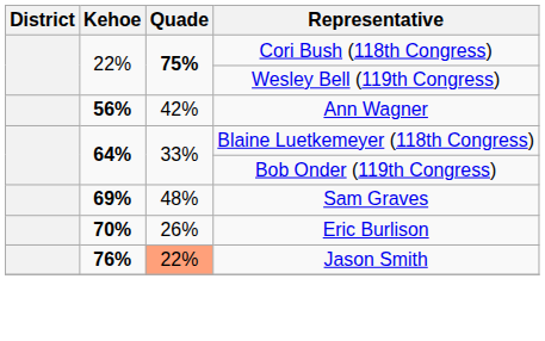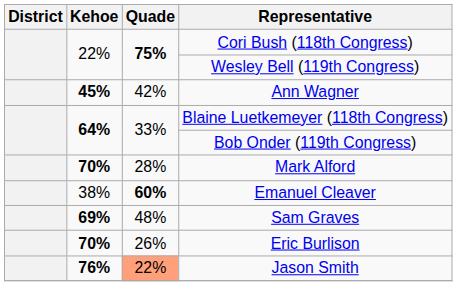Ann Wagner | Kehoe: 56% -> 45%
+ row: 70% | 28% | Mark Alford
+ row: 38% | 60% | Emanuel Cleaver
